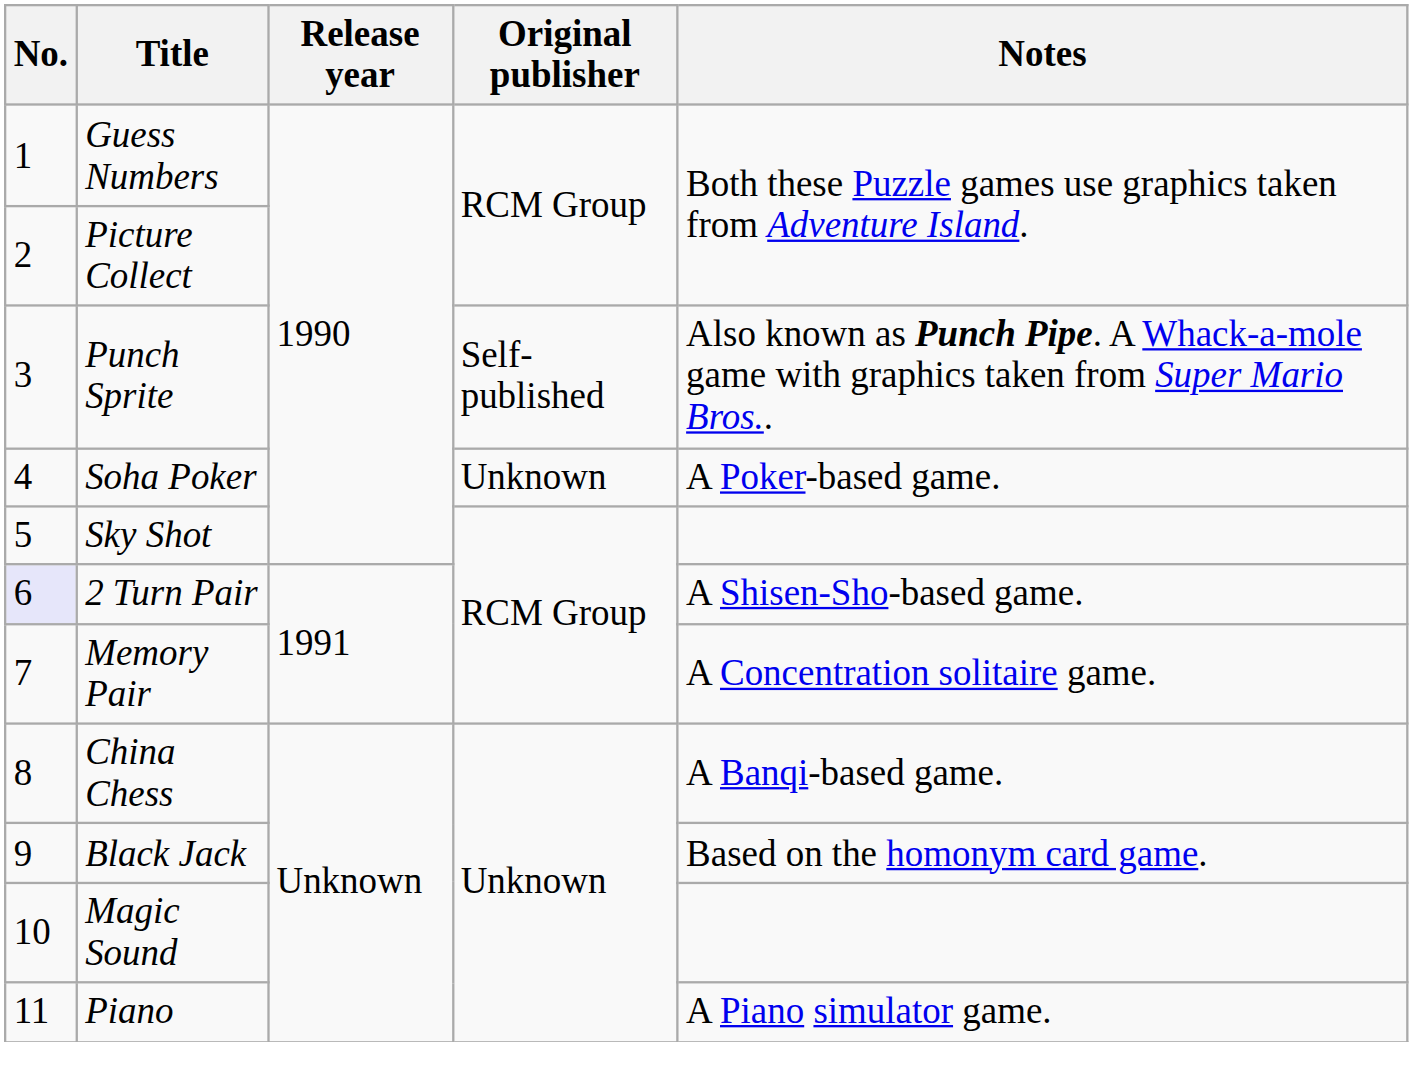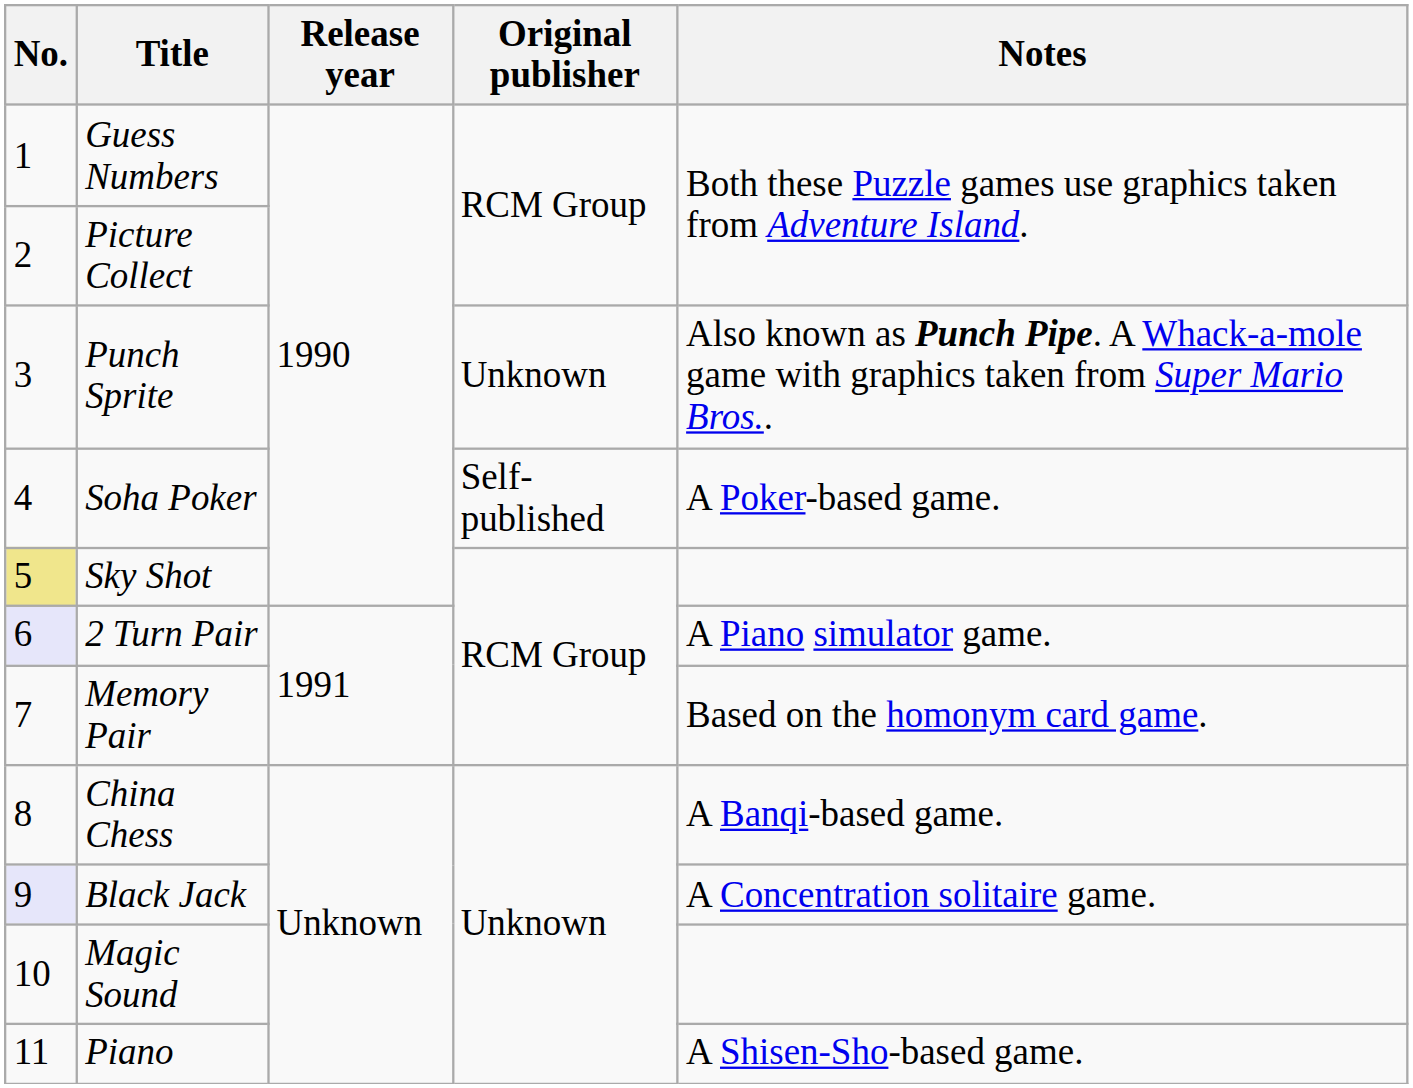Punch Sprite | Original publisher: Self-published -> Unknown
Soha Poker | Original publisher: Unknown -> Self-published
Sky Shot | No.: no background -> khaki background
2 Turn Pair | Notes: A Shisen-Sho-based game. -> A Piano simulator game.
Memory Pair | Notes: A Concentration solitaire game. -> Based on the homonym card game.
Black Jack | No.: no background -> lavender background
Black Jack | Notes: Based on the homonym card game. -> A Concentration solitaire game.
Piano | Notes: A Piano simulator game. -> A Shisen-Sho-based game.
